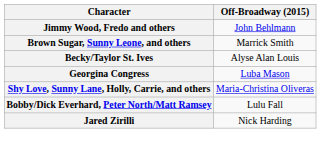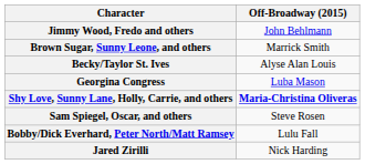Shy Love, Sunny Lane, Holly, Carrie, and others | Off-Broadway (2015): normal -> bold
+ row: Sam Spiegel, Oscar, and others | Steve Rosen
